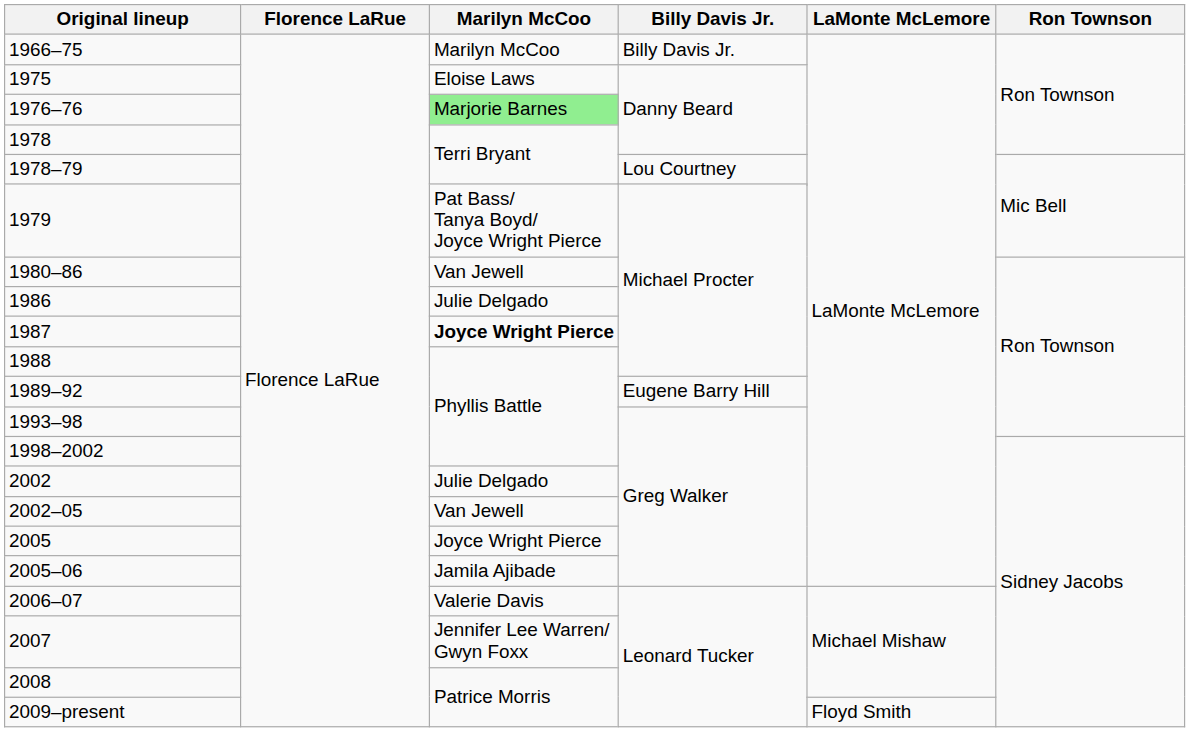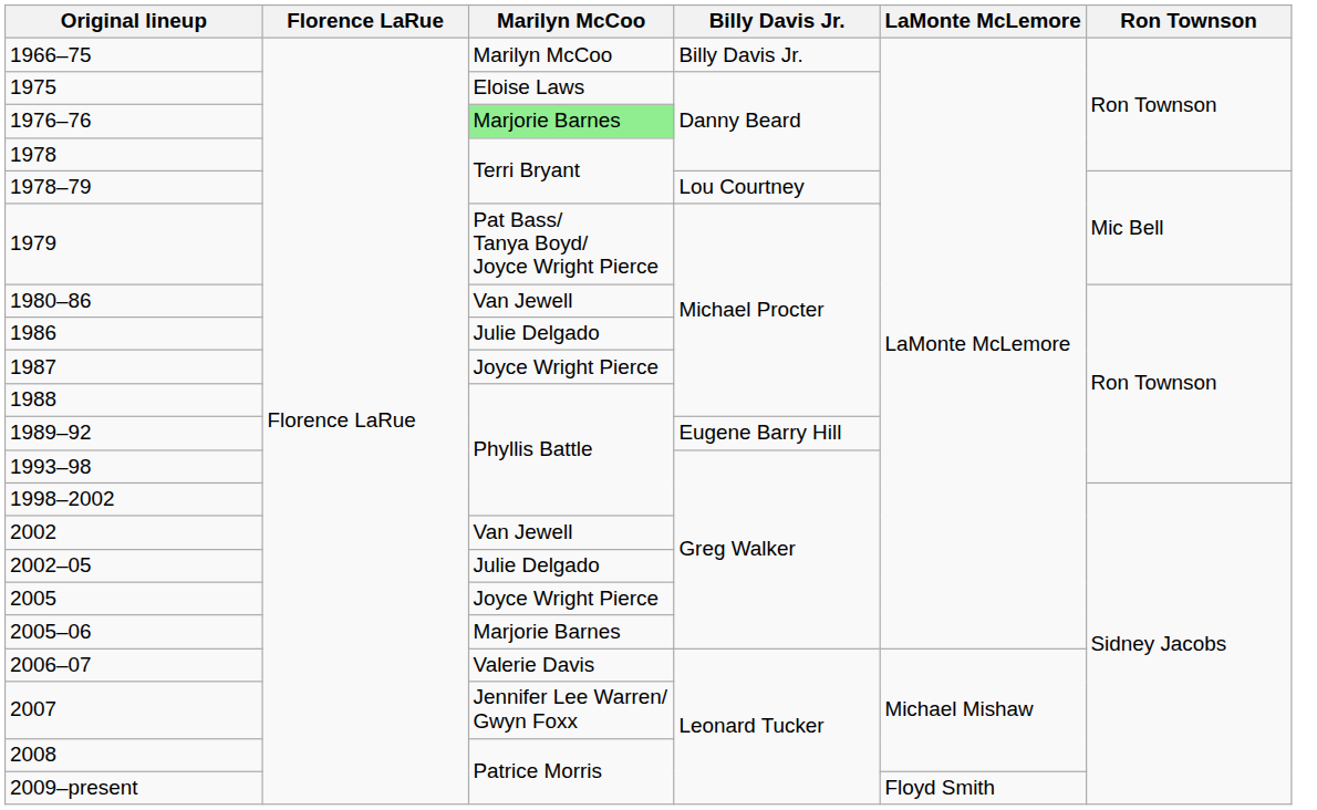1987 | Marilyn McCoo: bold -> normal
2002 | Marilyn McCoo: Julie Delgado -> Van Jewell
2002–05 | Marilyn McCoo: Van Jewell -> Julie Delgado
2005–06 | Marilyn McCoo: Jamila Ajibade -> Marjorie Barnes
